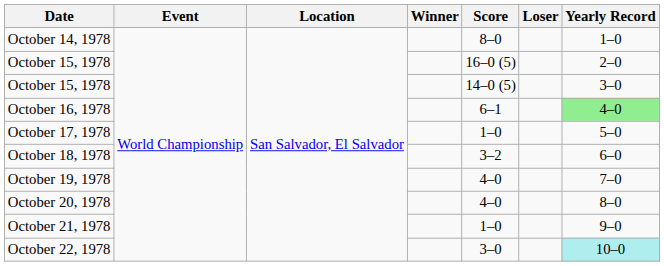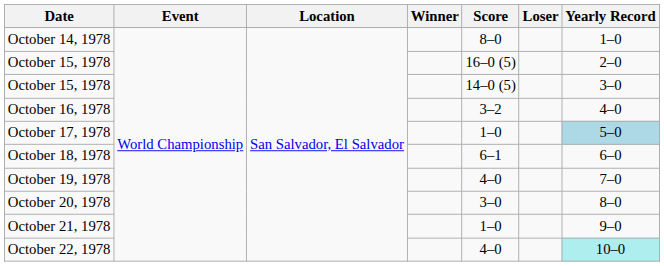October 16, 1978 | Score: 6–1 -> 3–2
October 16, 1978 | Yearly Record: lightgreen background -> no background
October 17, 1978 | Yearly Record: no background -> lightblue background
October 18, 1978 | Score: 3–2 -> 6–1
October 20, 1978 | Score: 4–0 -> 3–0
October 22, 1978 | Score: 3–0 -> 4–0
